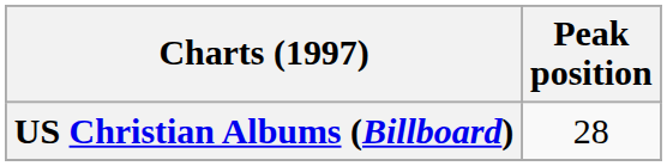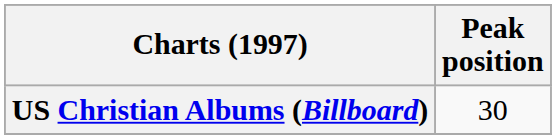US Christian Albums (Billboard) | Peak position: 28 -> 30
